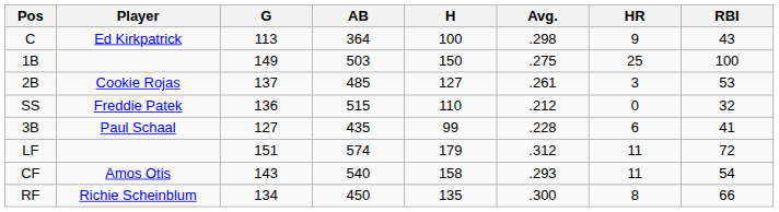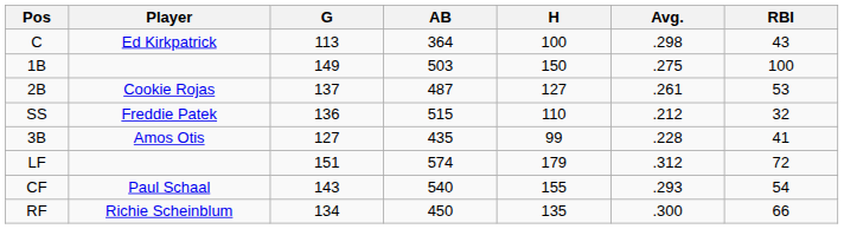- column: HR | 9 | 25 | 3 | 0 | 6 | 11 | 11 | 8
2B | AB: 485 -> 487
3B | Player: Paul Schaal -> Amos Otis
CF | Player: Amos Otis -> Paul Schaal
CF | H: 158 -> 155
